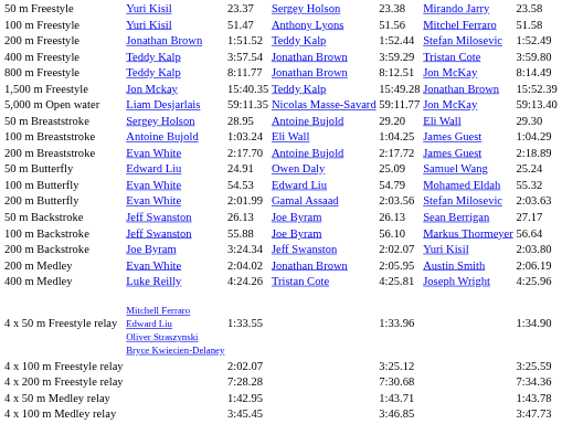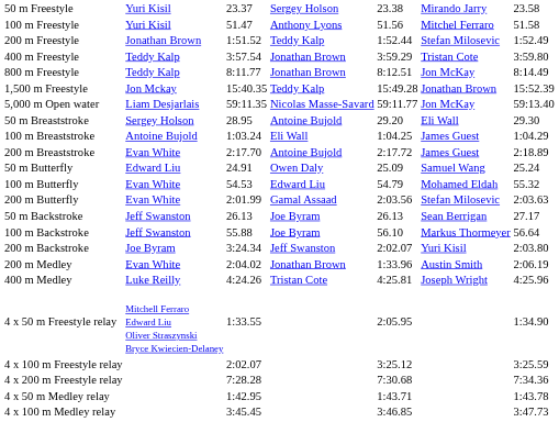200 m Medley | column 5: 2:05.95 -> 1:33.96
4 x 50 m Freestyle relay | column 5: 1:33.96 -> 2:05.95
